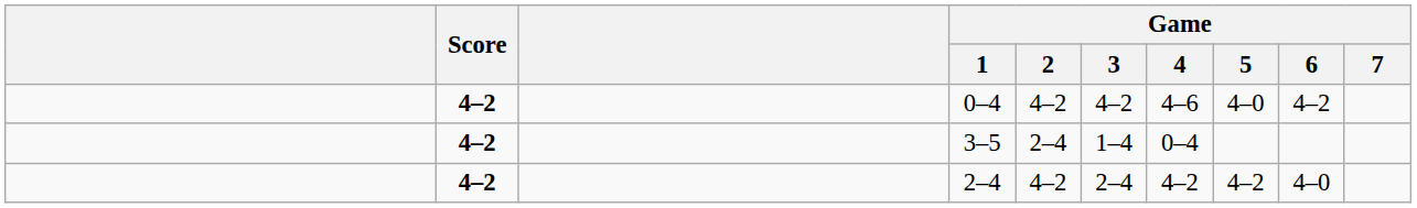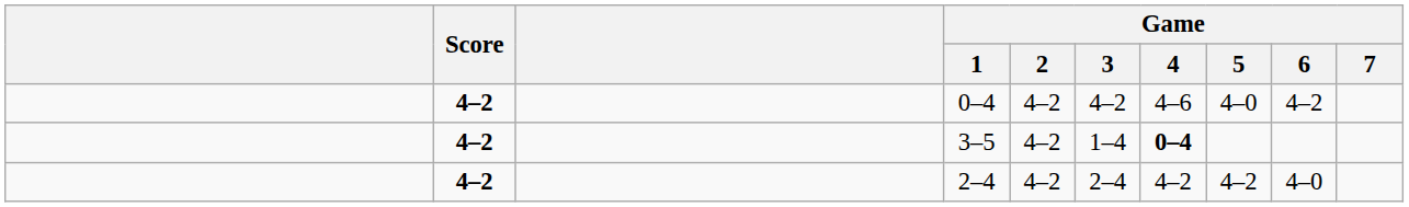3–5 | Game / 2: 2–4 -> 4–2
3–5 | Game / 4: normal -> bold
